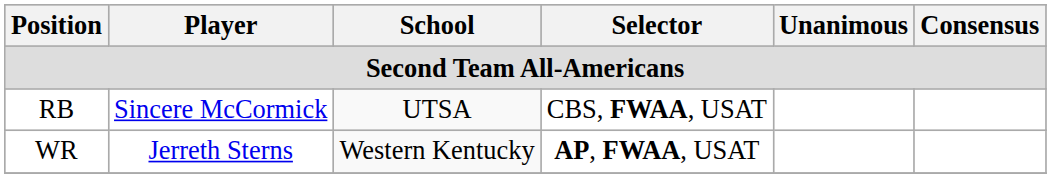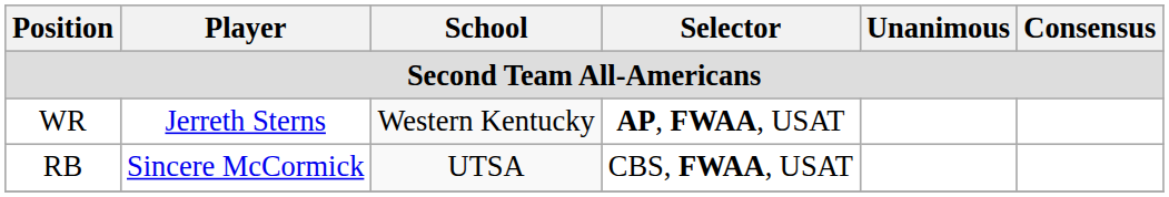rows swapped: WR <-> RB
